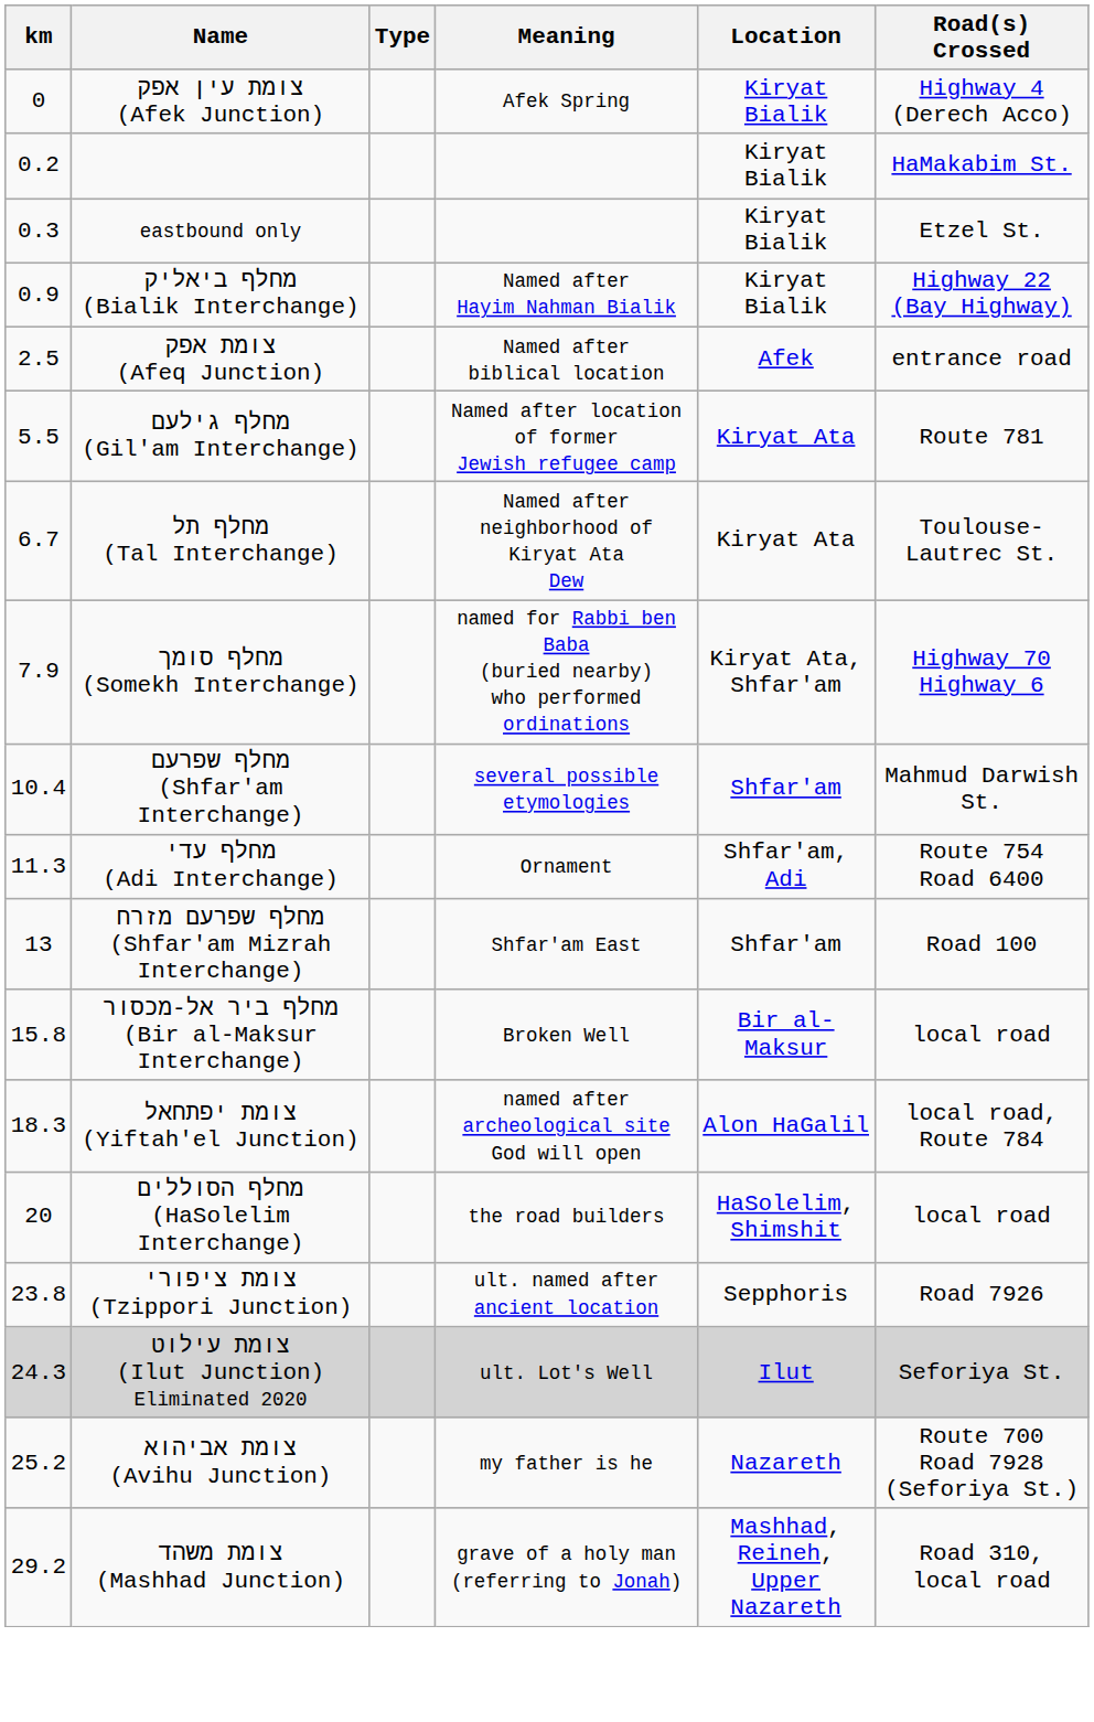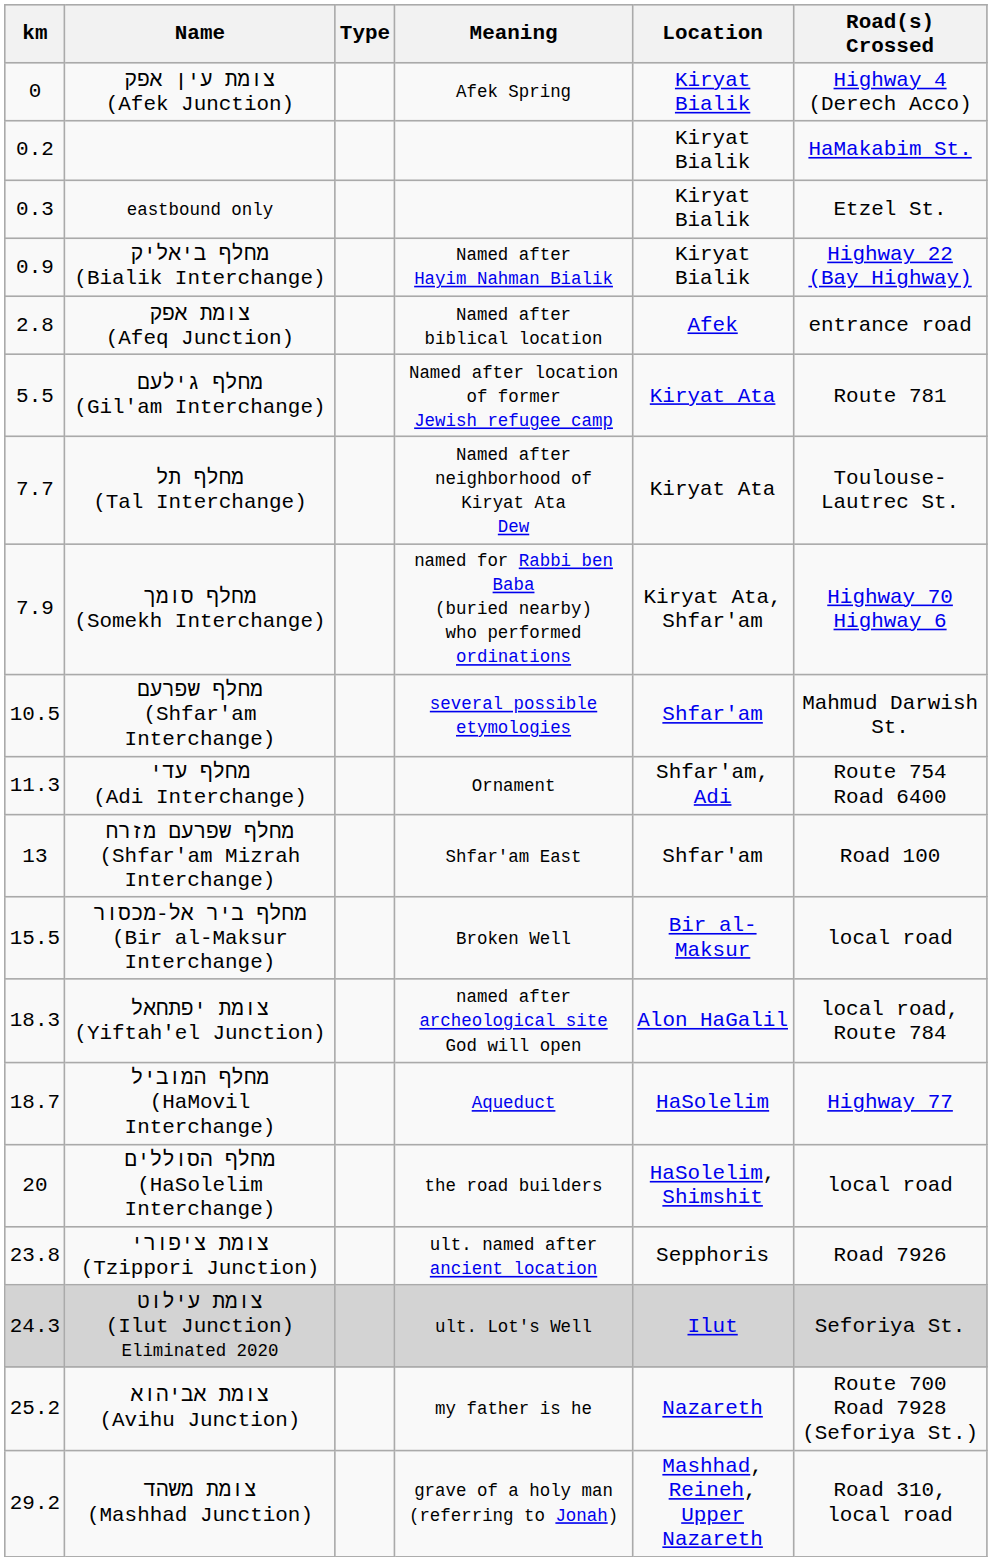צומת אפק (Afeq Junction) | km: 2.5 -> 2.8
מחלף תל (Tal Interchange) | km: 6.7 -> 7.7
מחלף שפרעם (Shfar'am Interchange) | km: 10.4 -> 10.5
מחלף ביר אל-מכסור (Bir al-Maksur Interchange) | km: 15.8 -> 15.5
+ row: 18.7 | מחלף המוביל (HaMovil Interchange) | Aqueduct | HaSolelim | Highway 77
